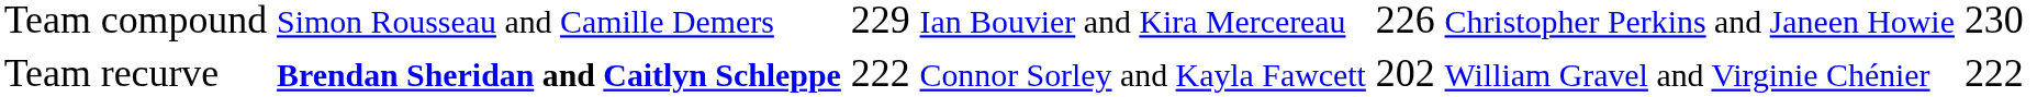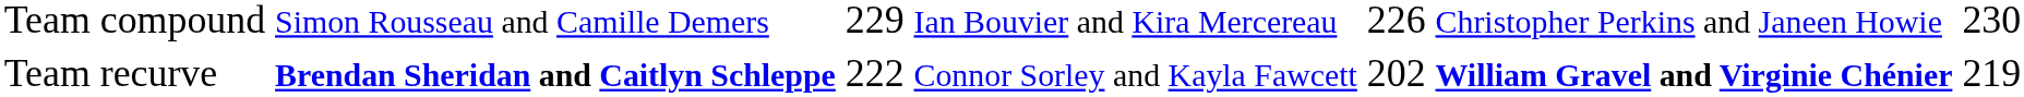Team recurve | column 6: normal -> bold
Team recurve | column 7: 222 -> 219
